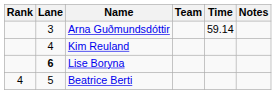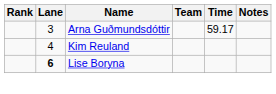Arna Guðmundsdóttir | Time: 59.14 -> 59.17
- row: 4 | 5 | Beatrice Berti
